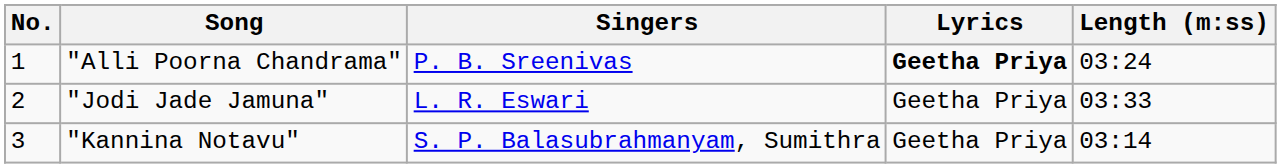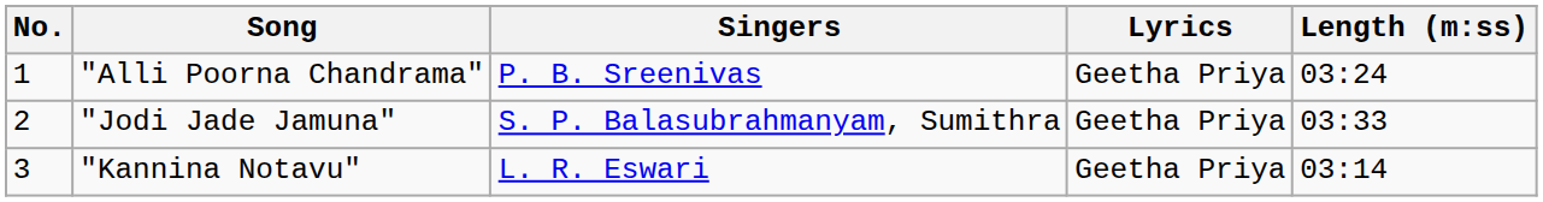"Alli Poorna Chandrama" | Lyrics: bold -> normal
"Jodi Jade Jamuna" | Singers: L. R. Eswari -> S. P. Balasubrahmanyam, Sumithra
"Kannina Notavu" | Singers: S. P. Balasubrahmanyam, Sumithra -> L. R. Eswari
